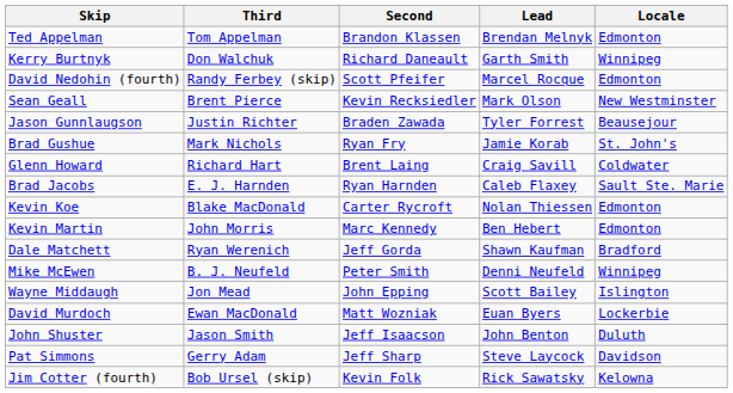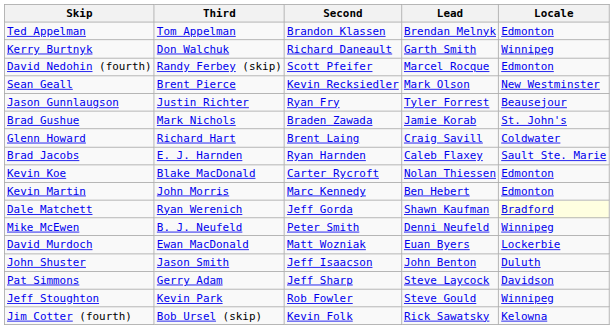Jason Gunnlaugson | Second: Braden Zawada -> Ryan Fry
Brad Gushue | Second: Ryan Fry -> Braden Zawada
Dale Matchett | Locale: no background -> lightyellow background
- row: Wayne Middaugh | Jon Mead | John Epping | Scott Bailey | Islington
+ row: Jeff Stoughton | Kevin Park | Rob Fowler | Steve Gould | Winnipeg
